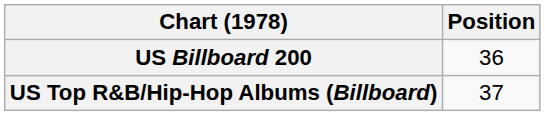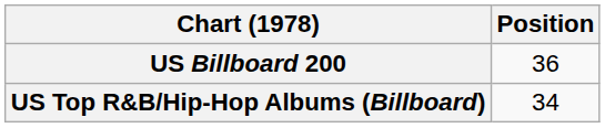US Top R&B/Hip-Hop Albums (Billboard) | Position: 37 -> 34
